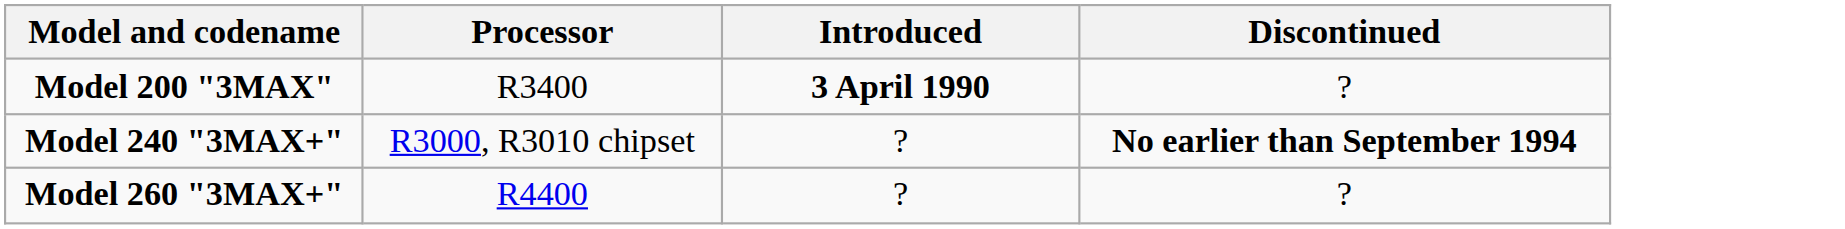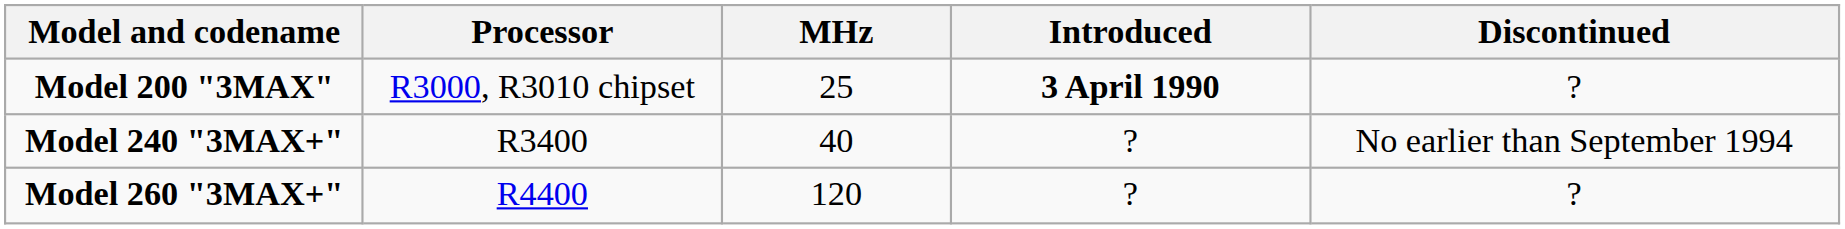+ column: MHz | 25 | 40 | 120
Model 200 "3MAX" | Processor: R3400 -> R3000, R3010 chipset
Model 240 "3MAX+" | Processor: R3000, R3010 chipset -> R3400
Model 240 "3MAX+" | Discontinued: bold -> normal
